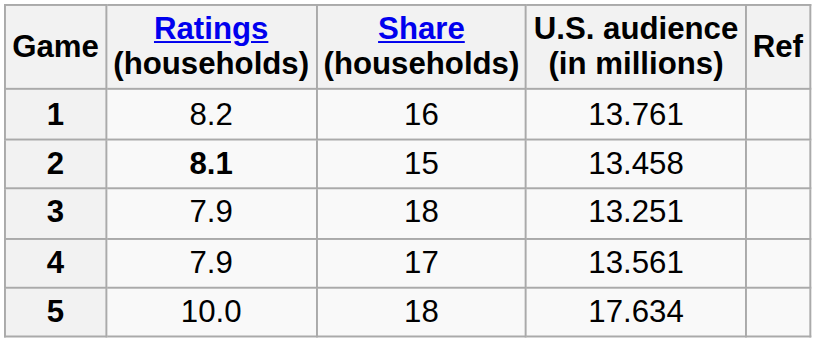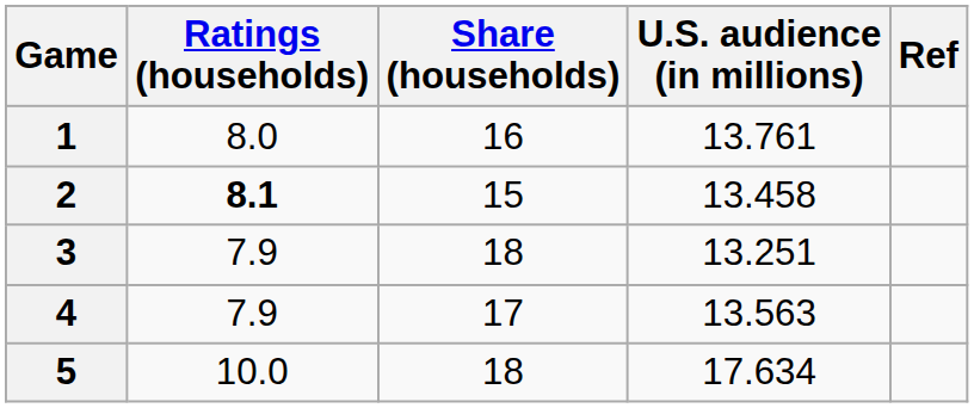1 | Ratings (households): 8.2 -> 8.0
4 | U.S. audience (in millions): 13.561 -> 13.563
